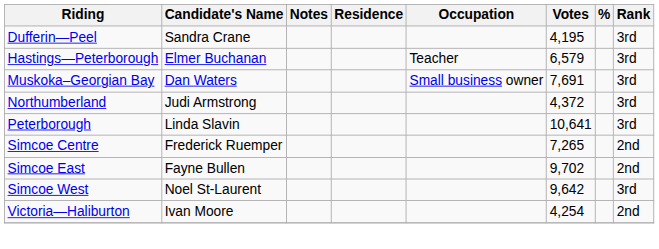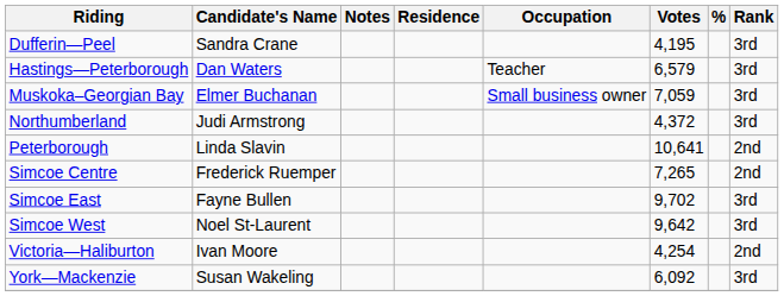Hastings—Peterborough | Candidate's Name: Elmer Buchanan -> Dan Waters
Muskoka–Georgian Bay | Candidate's Name: Dan Waters -> Elmer Buchanan
Muskoka–Georgian Bay | Votes: 7,691 -> 7,059
Peterborough | Rank: 3rd -> 2nd
Simcoe East | Rank: 2nd -> 3rd
+ row: York—Mackenzie | Susan Wakeling | 6,092 | 3rd
